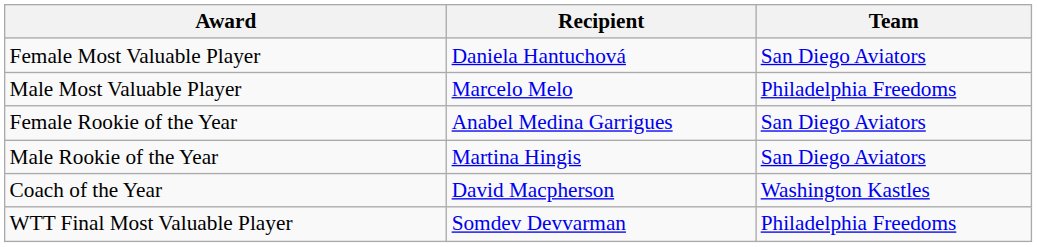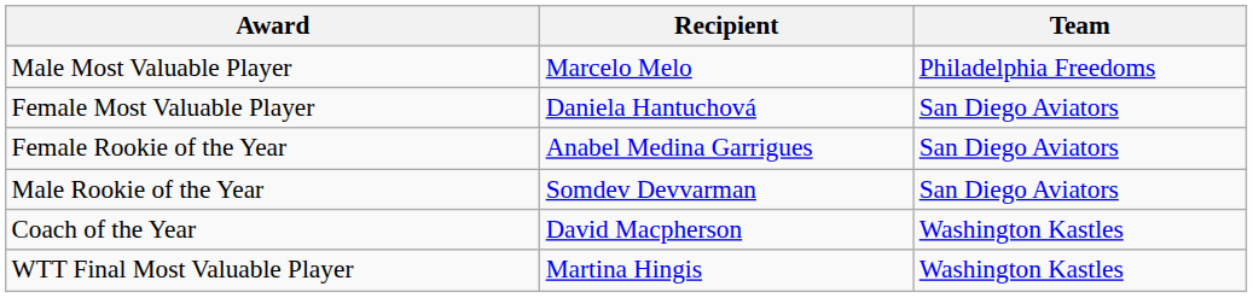rows swapped: Female Most Valuable Player <-> Male Most Valuable Player
Male Rookie of the Year | Recipient: Martina Hingis -> Somdev Devvarman
WTT Final Most Valuable Player | Recipient: Somdev Devvarman -> Martina Hingis
WTT Final Most Valuable Player | Team: Philadelphia Freedoms -> Washington Kastles
